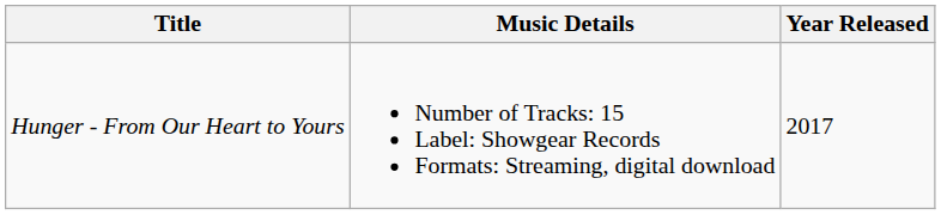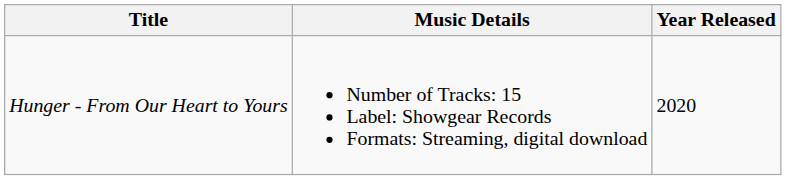Hunger - From Our Heart to Yours | Year Released: 2017 -> 2020
